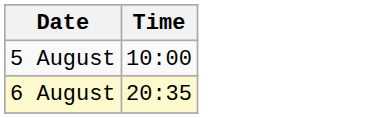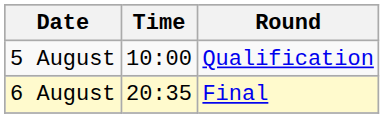+ column: Round | Qualification | Final
